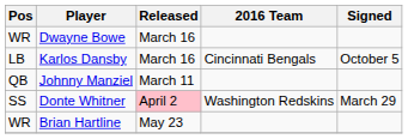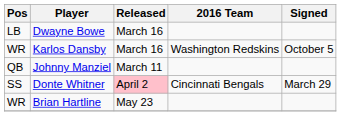Dwayne Bowe | Pos: WR -> LB
Karlos Dansby | Pos: LB -> WR
Karlos Dansby | 2016 Team: Cincinnati Bengals -> Washington Redskins
Donte Whitner | 2016 Team: Washington Redskins -> Cincinnati Bengals
